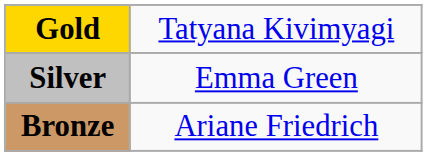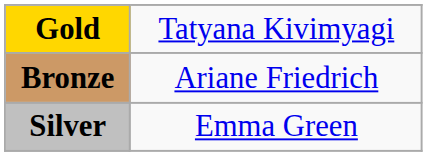rows swapped: Silver <-> Bronze
